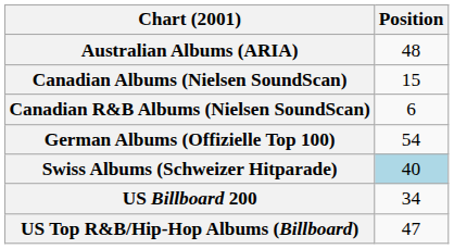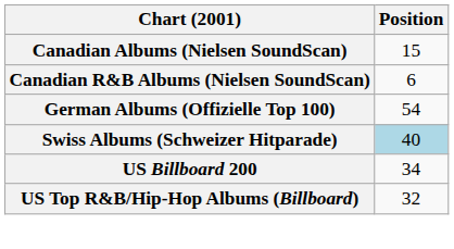- row: Australian Albums (ARIA) | 48
US Top R&B/Hip-Hop Albums (Billboard) | Position: 47 -> 32
